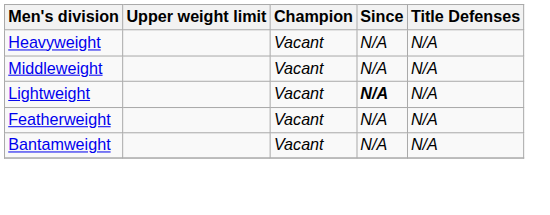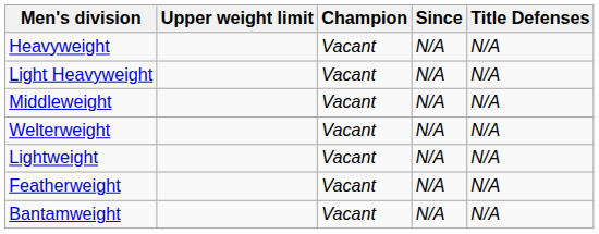+ row: Light Heavyweight | Vacant | N/A | N/A
+ row: Welterweight | Vacant | N/A | N/A
Lightweight | Since: bold -> normal
